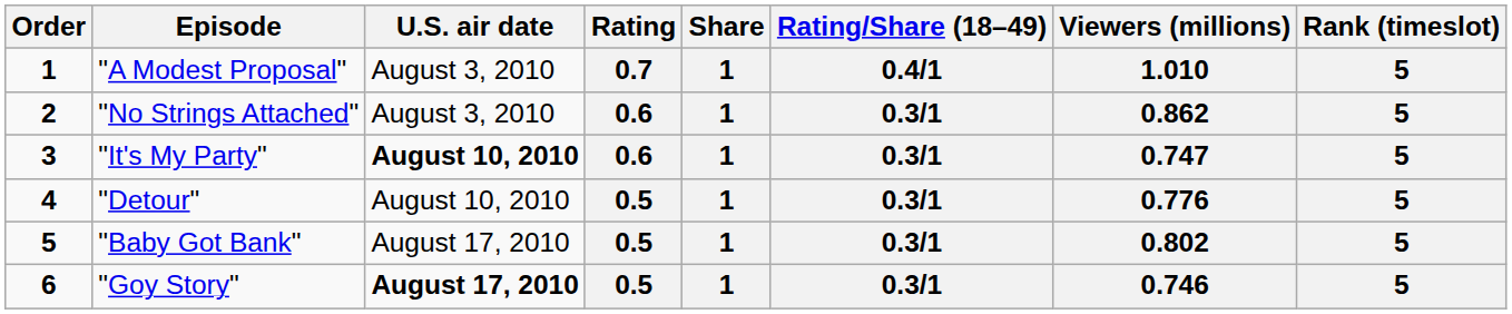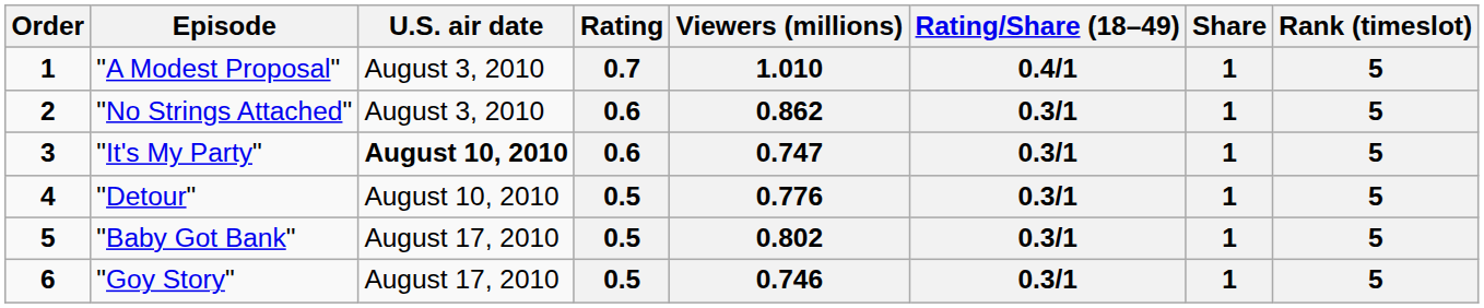columns swapped: Share <-> Viewers (millions)
"Goy Story" | U.S. air date: bold -> normal
